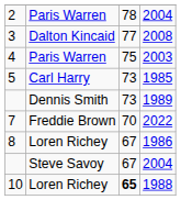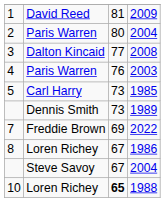+ row: 1 | David Reed | 81 | 2009
2 | column 3: 78 -> 80
4 | column 3: 75 -> 76
7 | column 3: 70 -> 69
